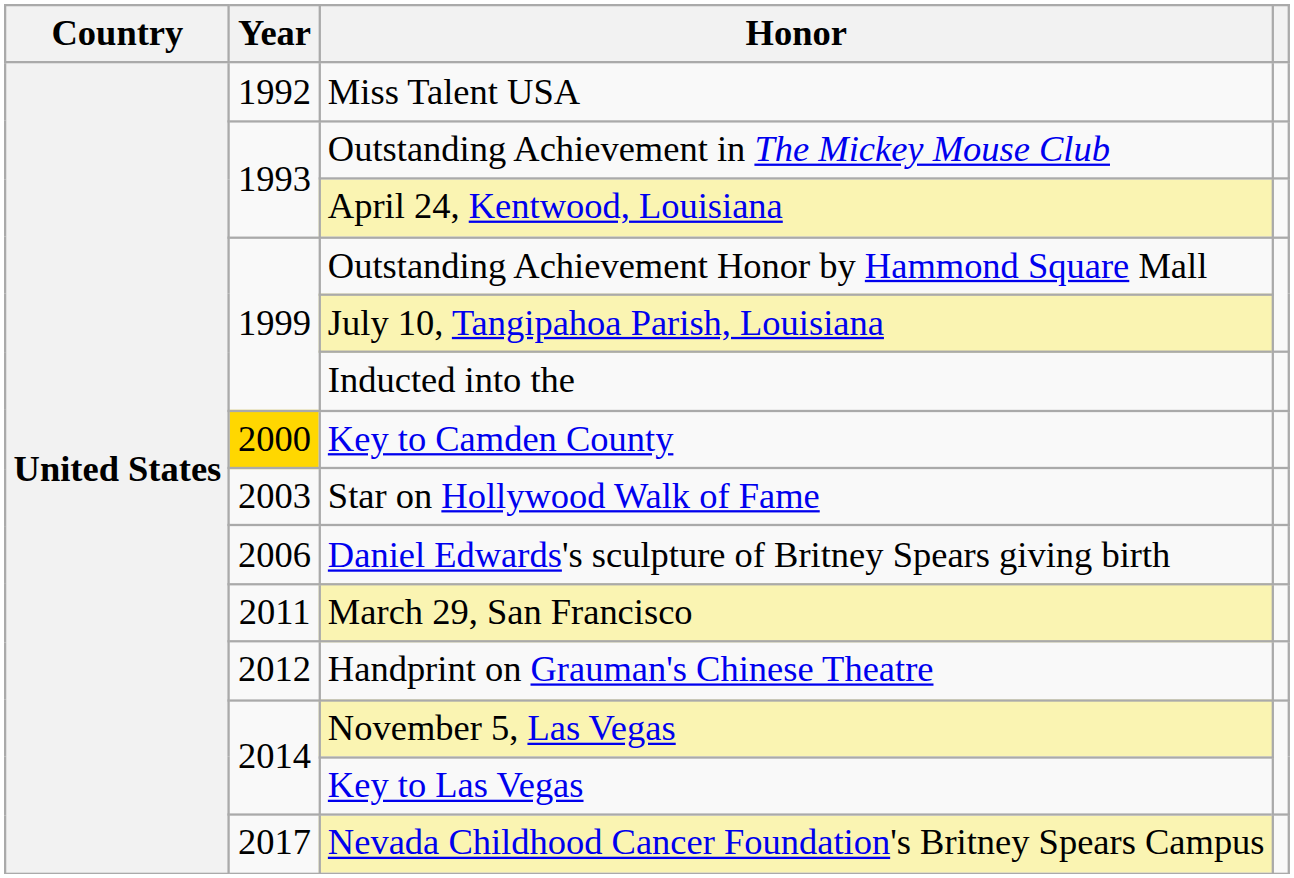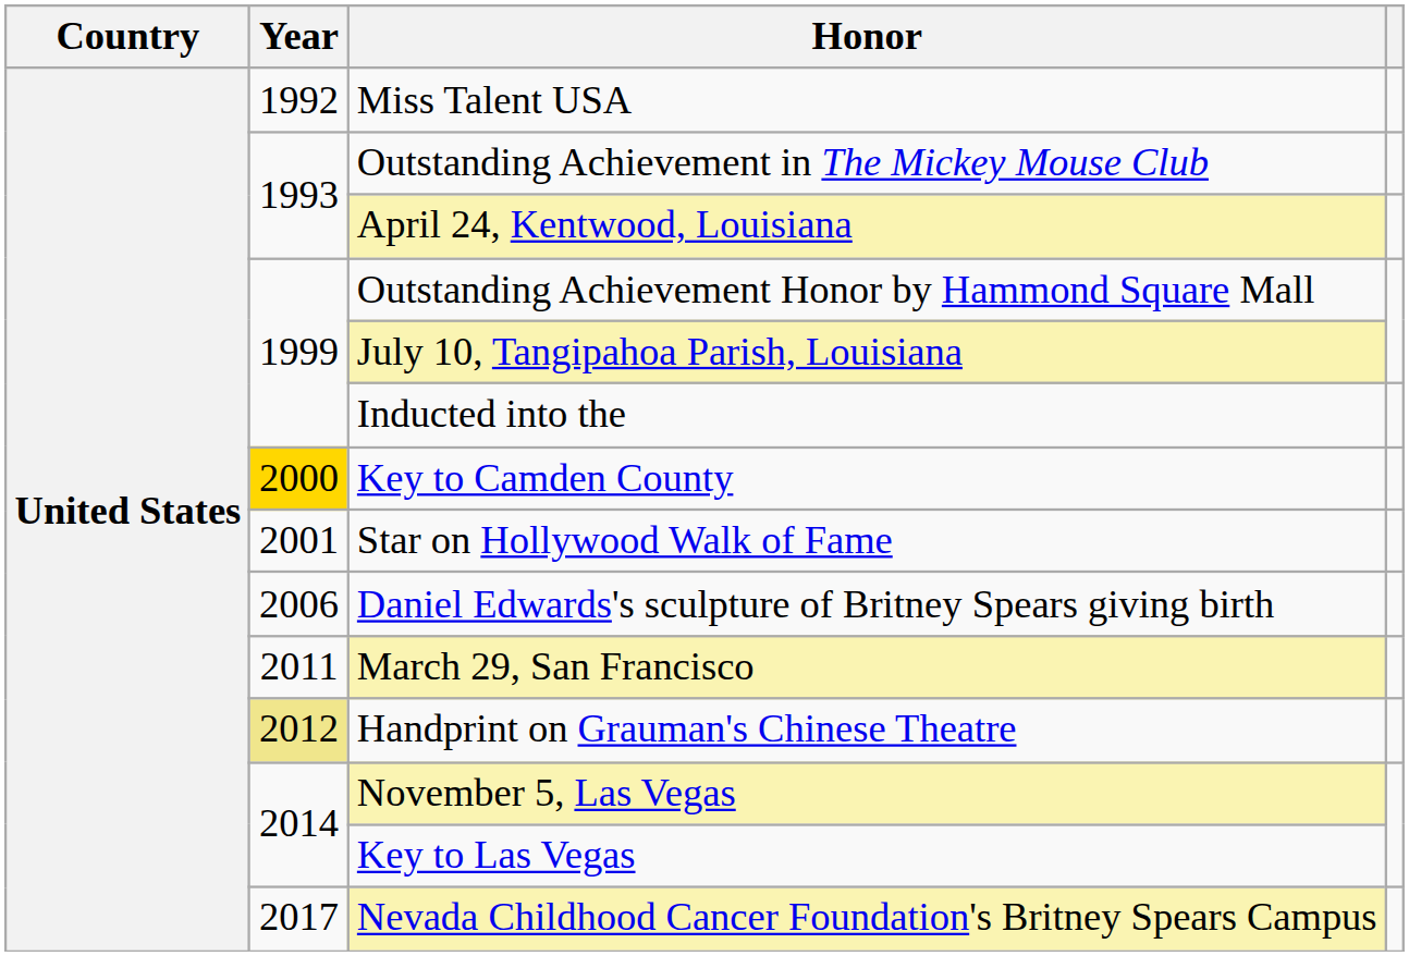Star on Hollywood Walk of Fame | Year: 2003 -> 2001
Handprint on Grauman's Chinese Theatre | Year: no background -> khaki background
